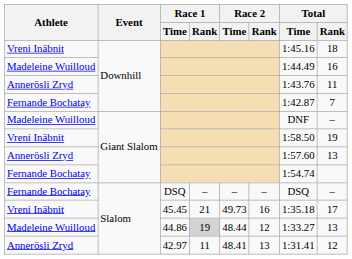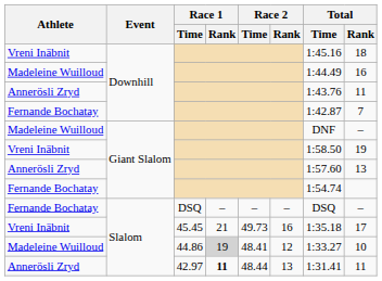44.86 | Race 2 / Time: 48.44 -> 48.41
44.86 | Total / Rank: 13 -> 10
42.97 | Race 1 / Rank: normal -> bold
42.97 | Race 2 / Time: 48.41 -> 48.44
42.97 | Total / Rank: 12 -> 11
